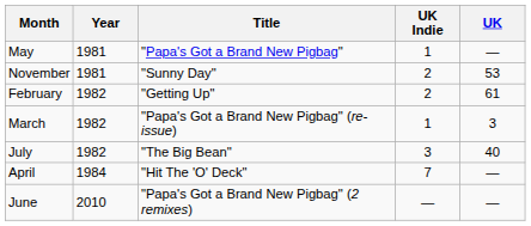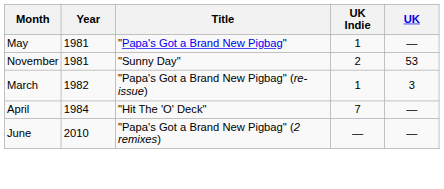- row: February | 1982 | "Getting Up" | 2 | 61
- row: July | 1982 | "The Big Bean" | 3 | 40
